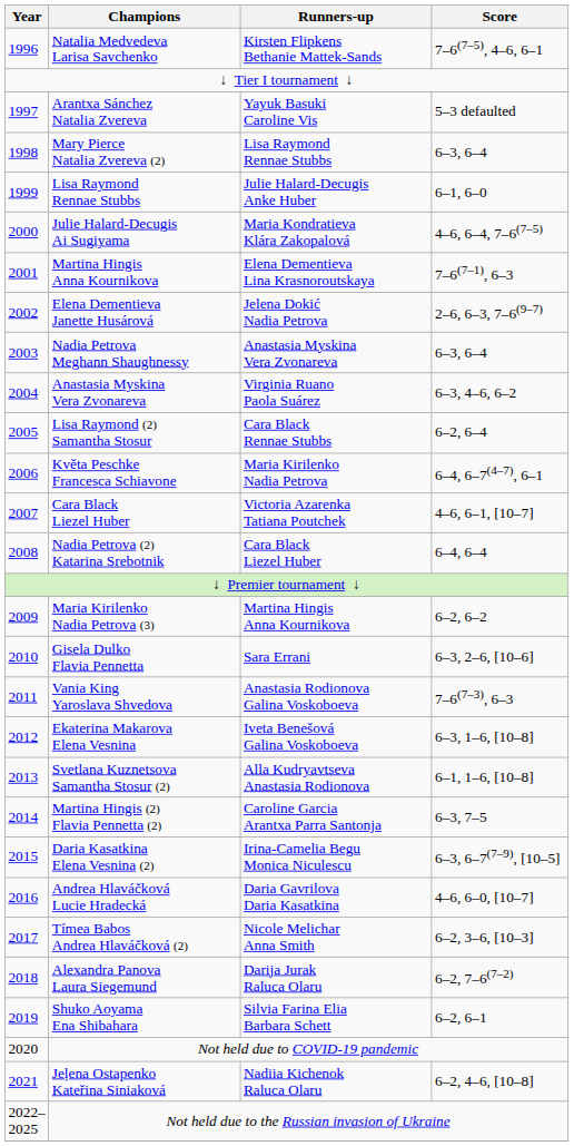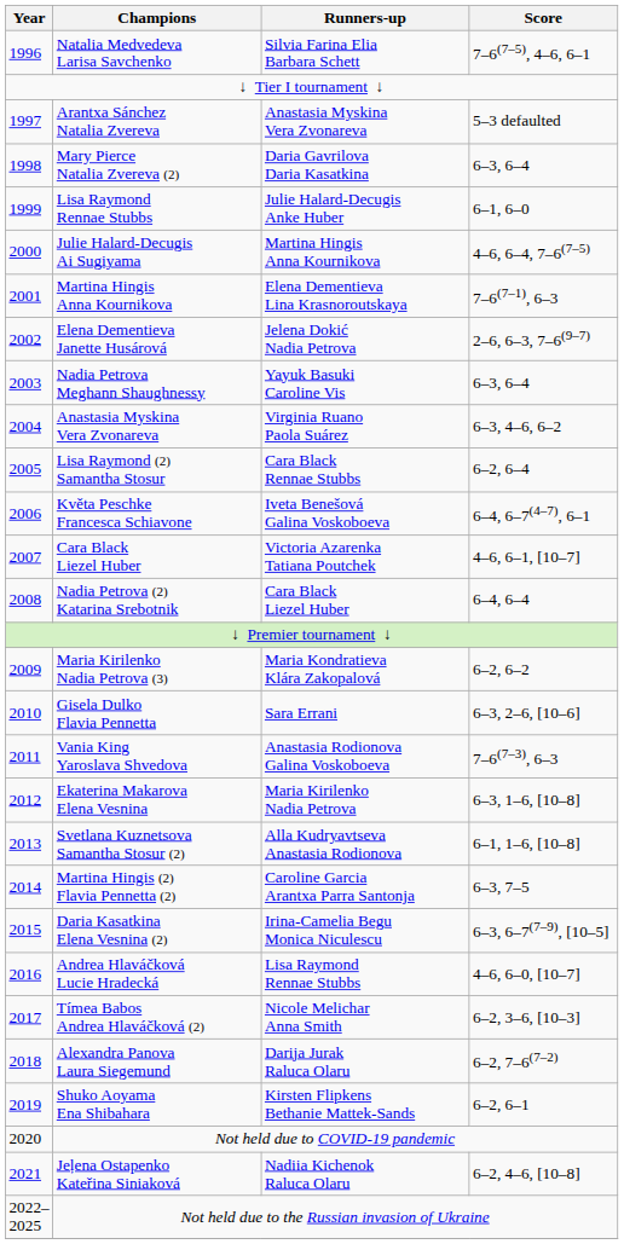Natalia Medvedeva Larisa Savchenko | Runners-up: Kirsten Flipkens Bethanie Mattek-Sands -> Silvia Farina Elia Barbara Schett
Arantxa Sánchez Natalia Zvereva | Runners-up: Yayuk Basuki Caroline Vis -> Anastasia Myskina Vera Zvonareva
Mary Pierce Natalia Zvereva (2) | Runners-up: Lisa Raymond Rennae Stubbs -> Daria Gavrilova Daria Kasatkina
Julie Halard-Decugis Ai Sugiyama | Runners-up: Maria Kondratieva Klára Zakopalová -> Martina Hingis Anna Kournikova
Nadia Petrova Meghann Shaughnessy | Runners-up: Anastasia Myskina Vera Zvonareva -> Yayuk Basuki Caroline Vis
Květa Peschke Francesca Schiavone | Runners-up: Maria Kirilenko Nadia Petrova -> Iveta Benešová Galina Voskoboeva
Maria Kirilenko Nadia Petrova (3) | Runners-up: Martina Hingis Anna Kournikova -> Maria Kondratieva Klára Zakopalová
Ekaterina Makarova Elena Vesnina | Runners-up: Iveta Benešová Galina Voskoboeva -> Maria Kirilenko Nadia Petrova
Andrea Hlaváčková Lucie Hradecká | Runners-up: Daria Gavrilova Daria Kasatkina -> Lisa Raymond Rennae Stubbs
Shuko Aoyama Ena Shibahara | Runners-up: Silvia Farina Elia Barbara Schett -> Kirsten Flipkens Bethanie Mattek-Sands
